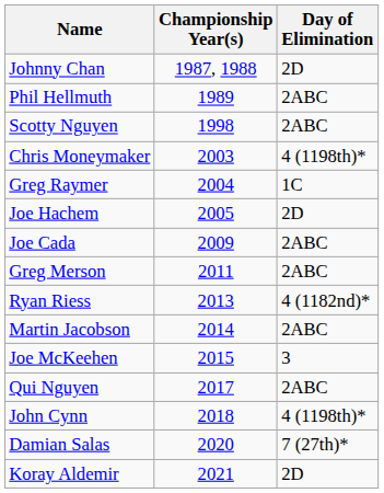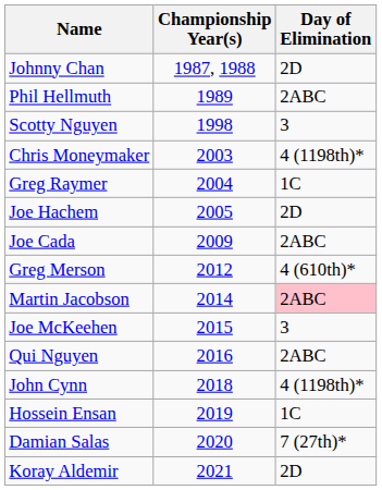Scotty Nguyen | Day of Elimination: 2ABC -> 3
Greg Merson | Championship Year(s): 2011 -> 2012
Greg Merson | Day of Elimination: 2ABC -> 4 (610th)*
- row: Ryan Riess | 2013 | 4 (1182nd)*
Martin Jacobson | Day of Elimination: no background -> pink background
Qui Nguyen | Championship Year(s): 2017 -> 2016
+ row: Hossein Ensan | 2019 | 1C
